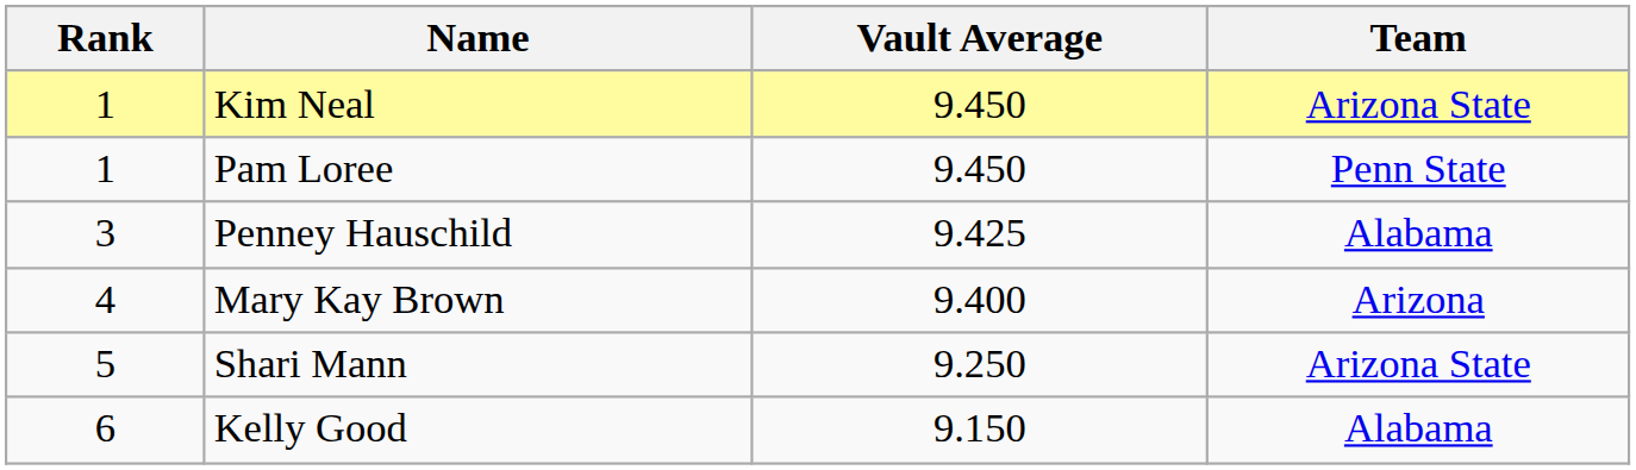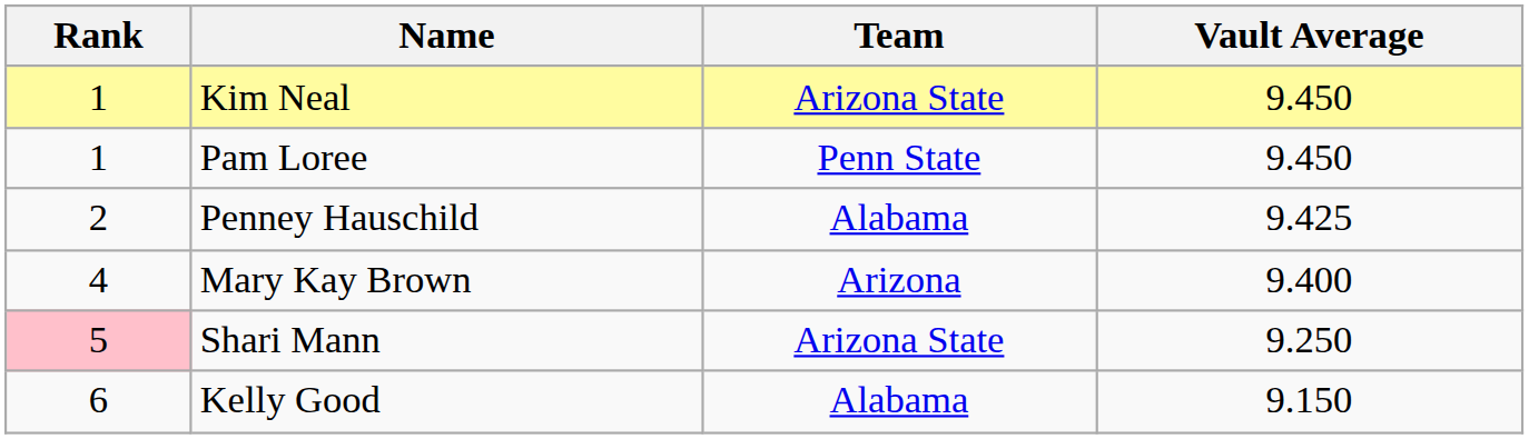columns swapped: Team <-> Vault Average
Penney Hauschild | Rank: 3 -> 2
Shari Mann | Rank: no background -> pink background
